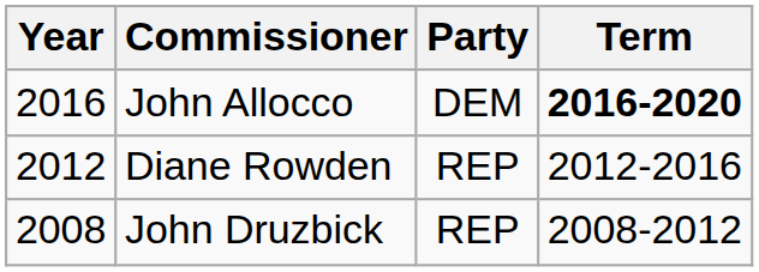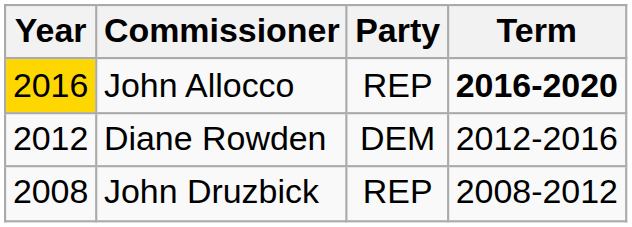John Allocco | Year: no background -> gold background
John Allocco | Party: DEM -> REP
Diane Rowden | Party: REP -> DEM
